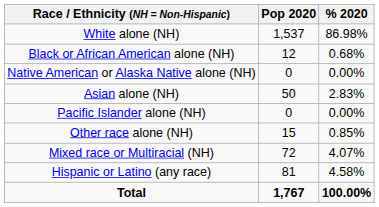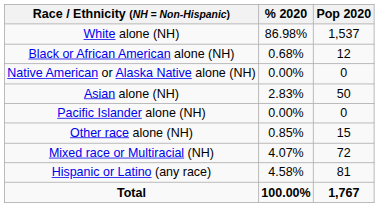columns swapped: Pop 2020 <-> % 2020
